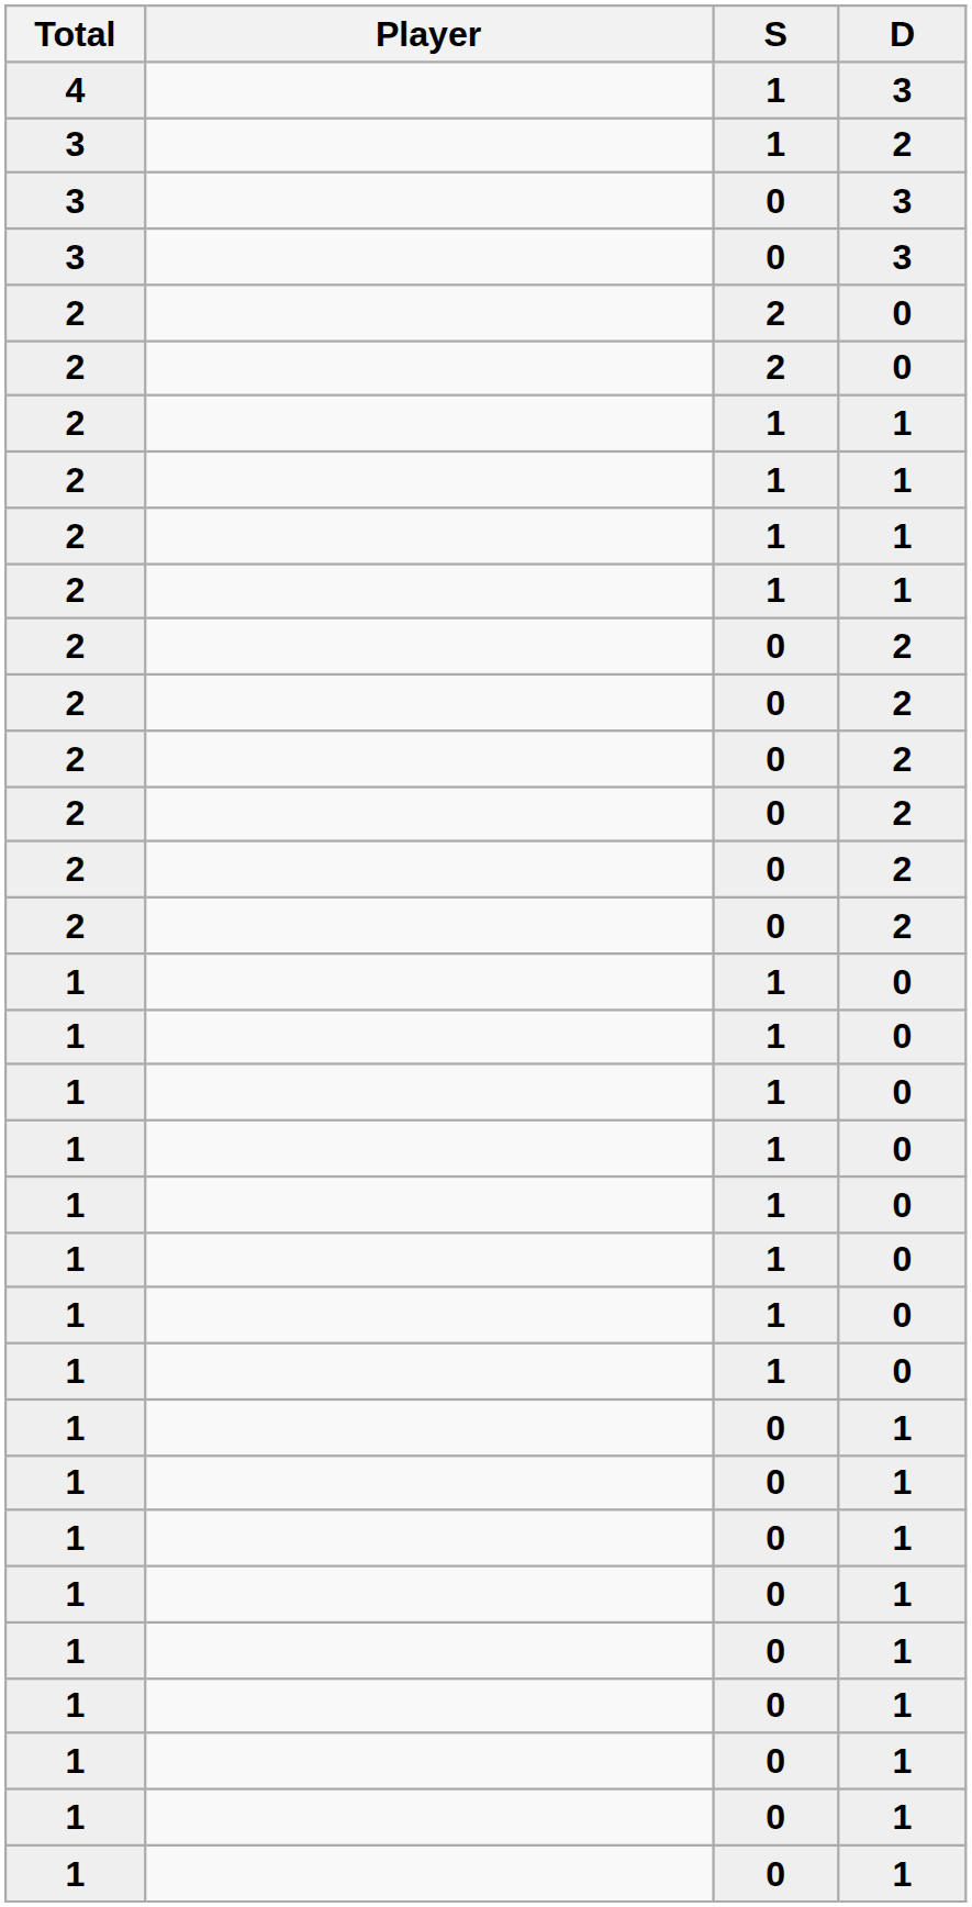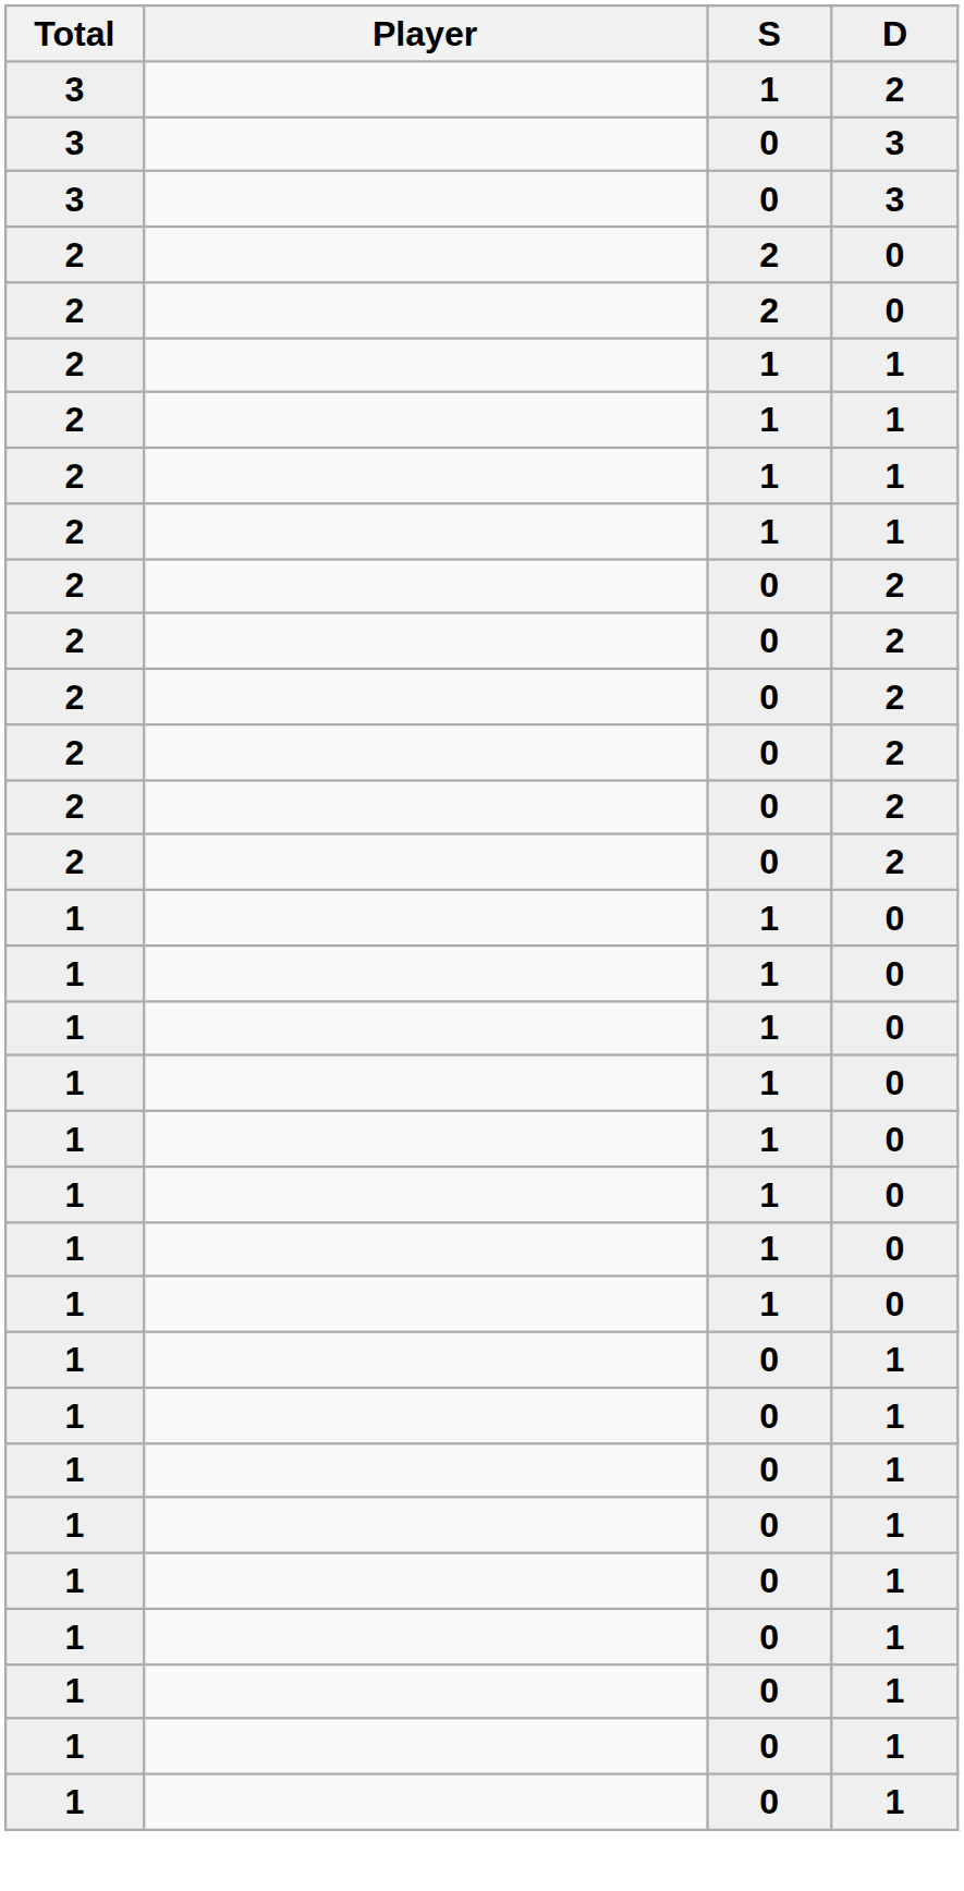- row: 4 | 1 | 3
